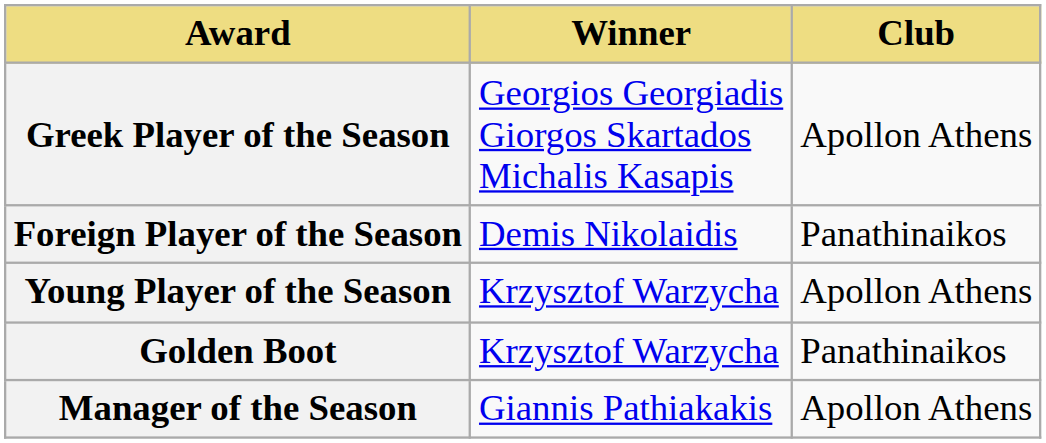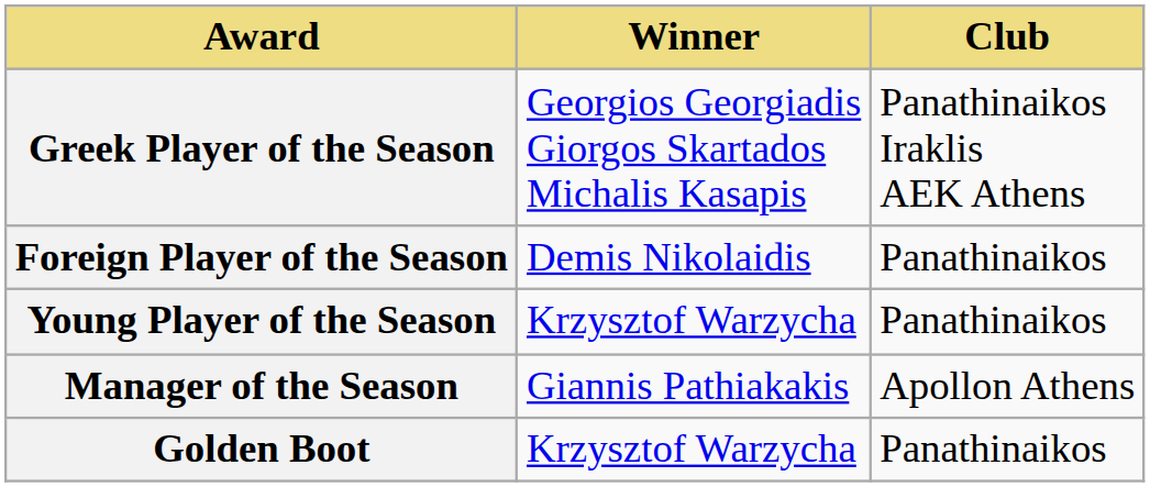Greek Player of the Season | Club: Apollon Athens -> Panathinaikos Iraklis AEK Athens
Young Player of the Season | Club: Apollon Athens -> Panathinaikos
rows swapped: Golden Boot <-> Manager of the Season
